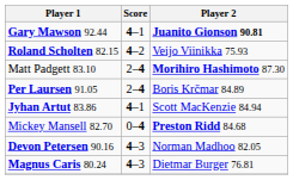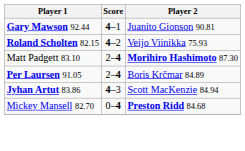Gary Mawson 92.44 | Player 2: bold -> normal
Jyhan Artut 83.86 | Score: 4–1 -> 4–3
- row: Devon Petersen 90.16 | 4–3 | Norman Madhoo 82.05
- row: Magnus Caris 80.24 | 4–3 | Dietmar Burger 76.81
